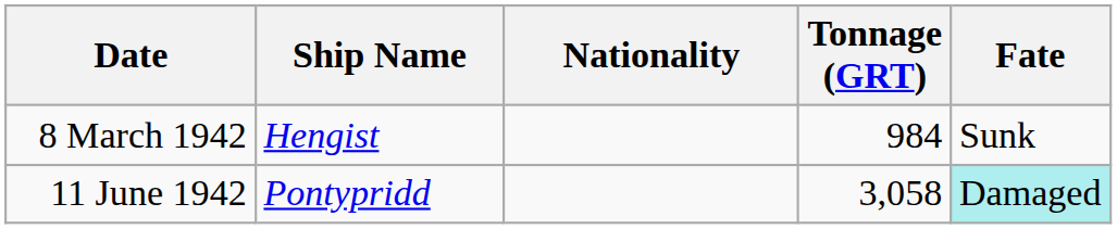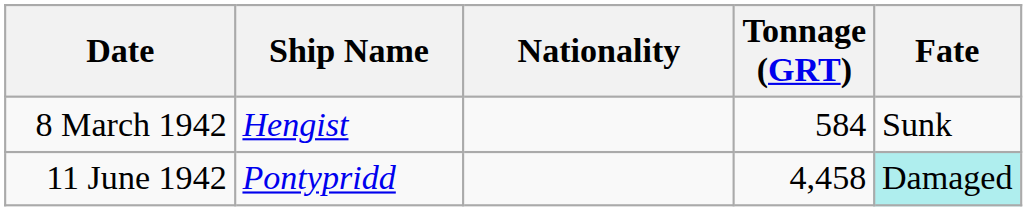8 March 1942 | Tonnage (GRT): 984 -> 584
11 June 1942 | Tonnage (GRT): 3,058 -> 4,458
